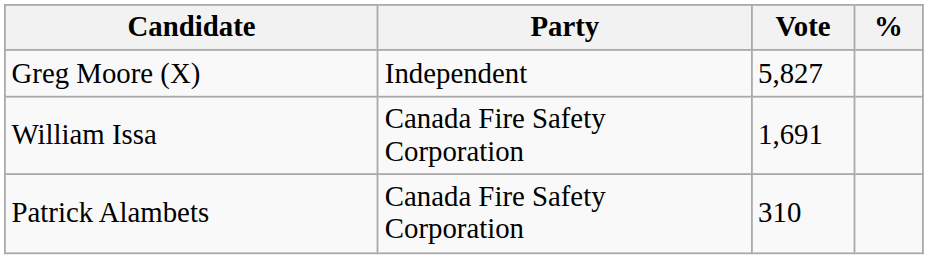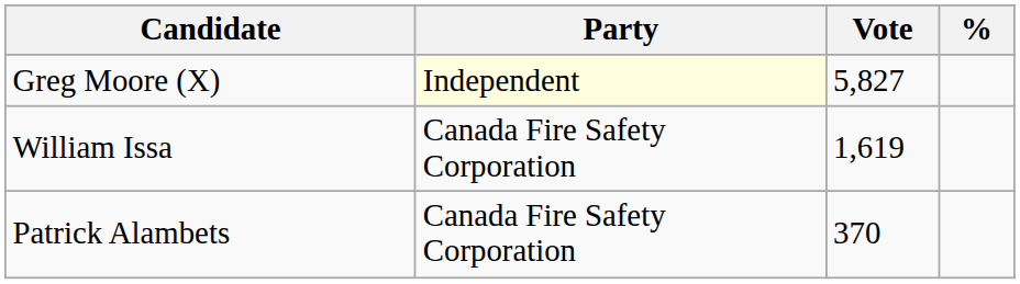Greg Moore (X) | Party: no background -> lightyellow background
William Issa | Vote: 1,691 -> 1,619
Patrick Alambets | Vote: 310 -> 370
